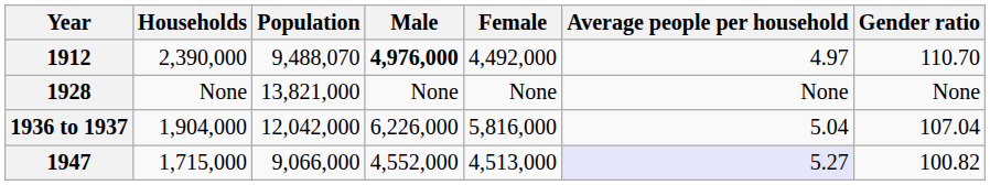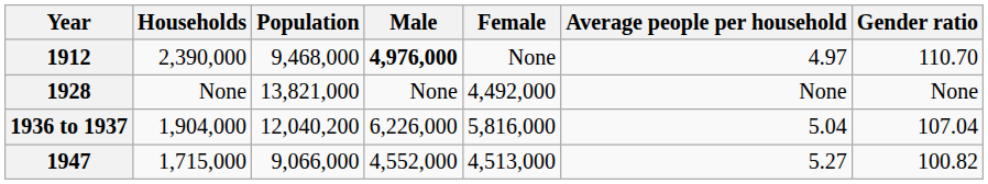1912 | Population: 9,488,070 -> 9,468,000
1912 | Female: 4,492,000 -> None
1928 | Female: None -> 4,492,000
1936 to 1937 | Population: 12,042,000 -> 12,040,200
1947 | Average people per household: lavender background -> no background
